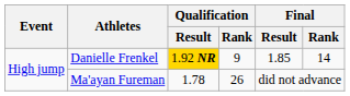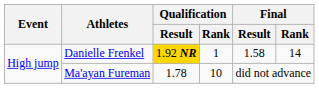Danielle Frenkel | Qualification / Rank: 9 -> 1
Danielle Frenkel | Final / Result: 1.85 -> 1.58
Ma'ayan Fureman | Qualification / Rank: 26 -> 10
